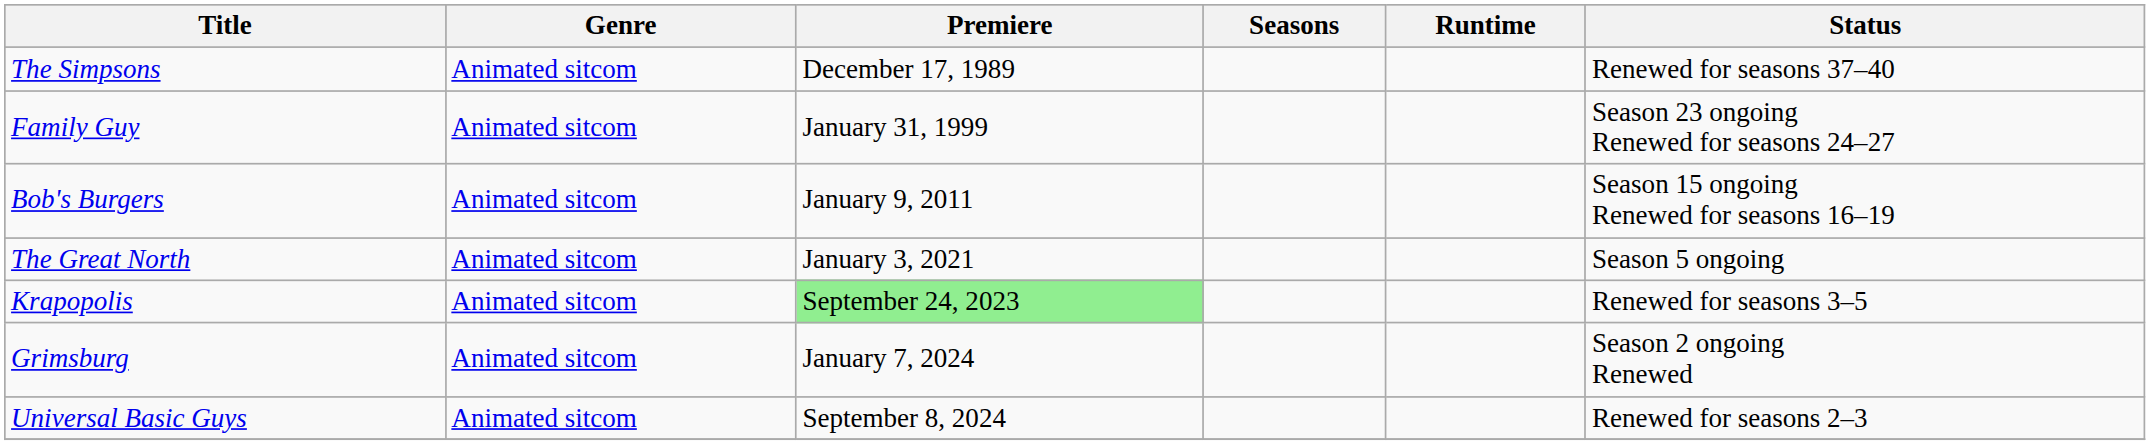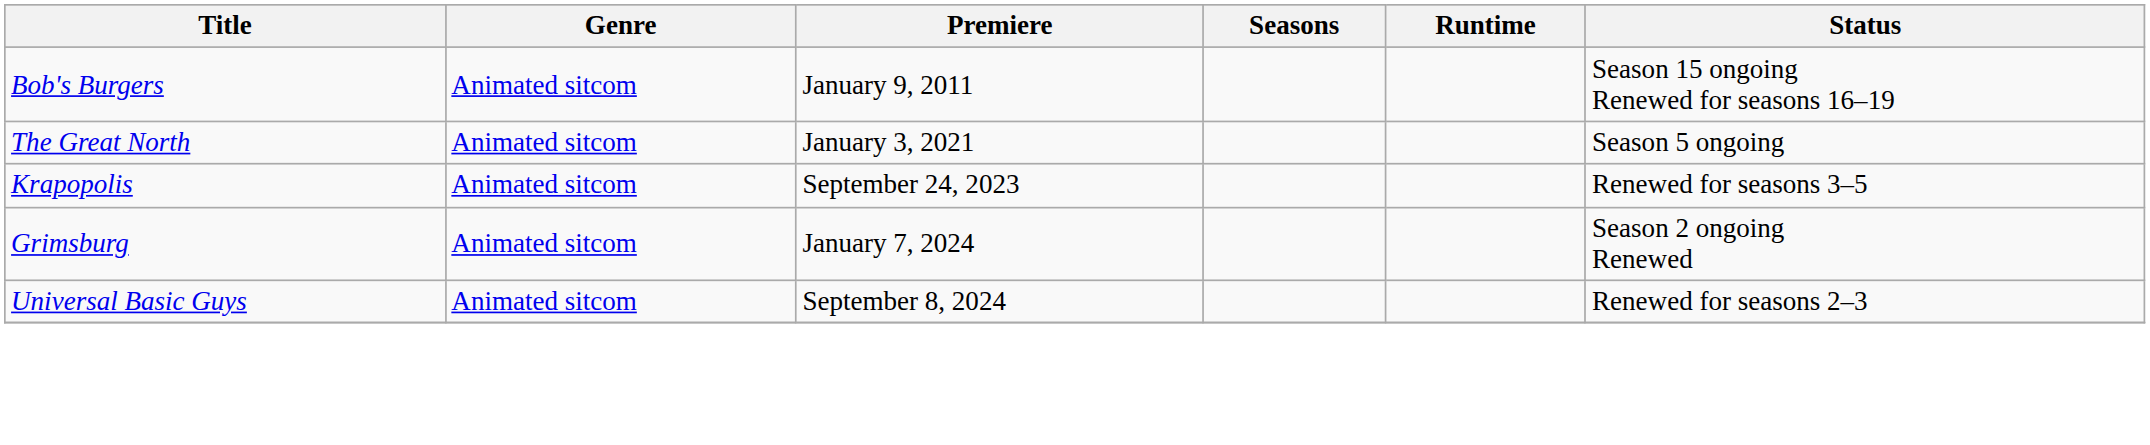- row: The Simpsons | Animated sitcom | December 17, 1989 | Renewed for seasons 37–40
- row: Family Guy | Animated sitcom | January 31, 1999 | Season 23 ongoing Renewed for seasons 24–27
Krapopolis | Premiere: lightgreen background -> no background
